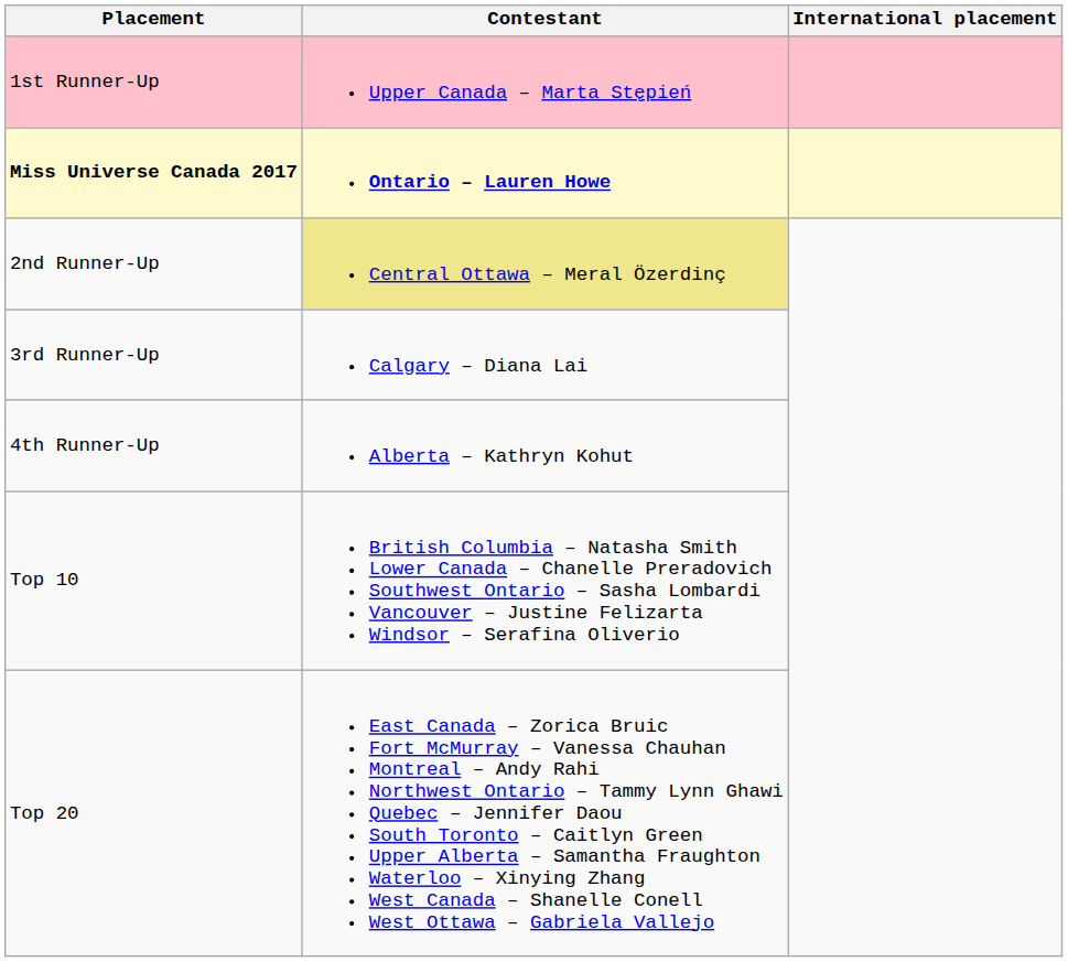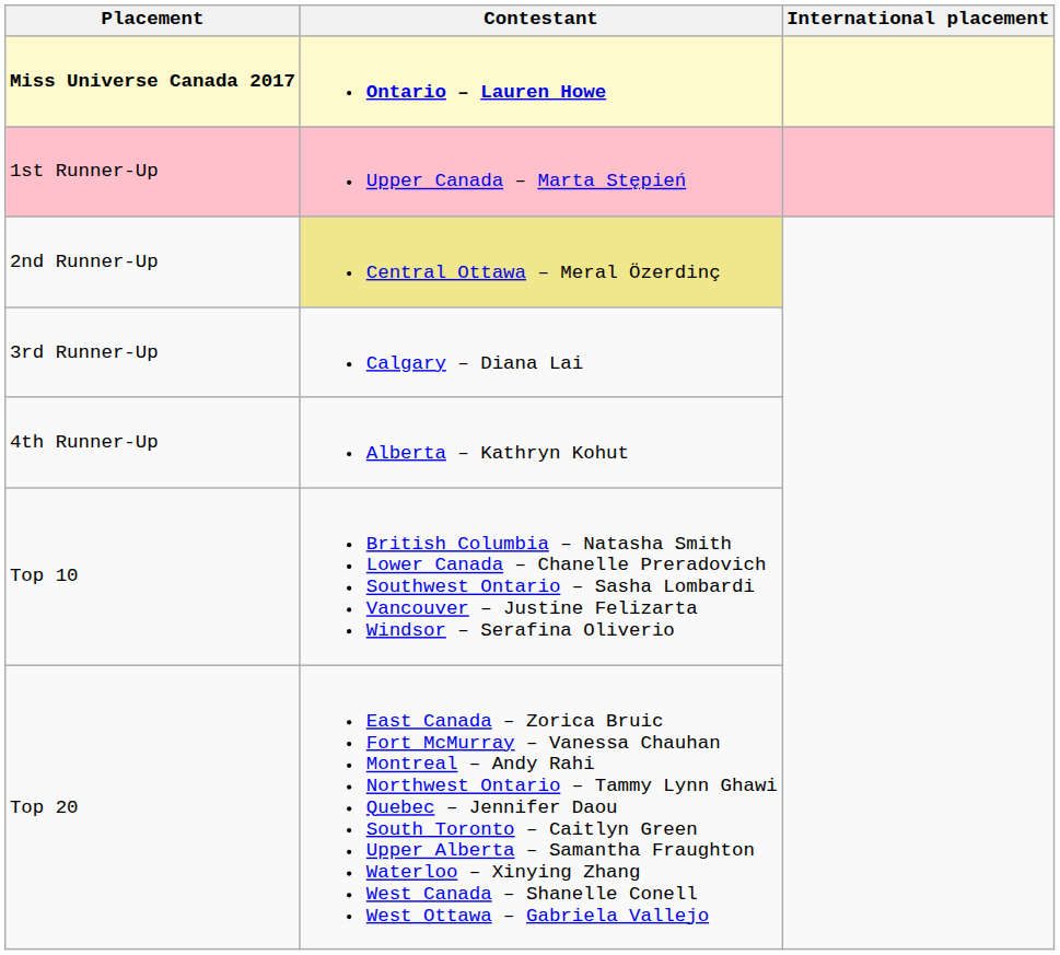rows swapped: Miss Universe Canada 2017 <-> 1st Runner-Up
